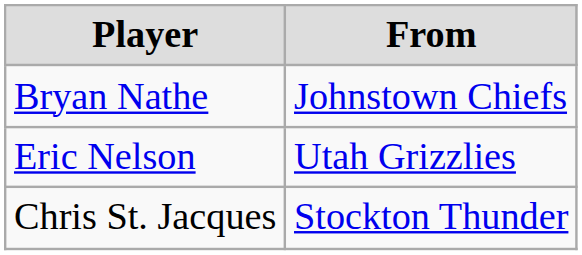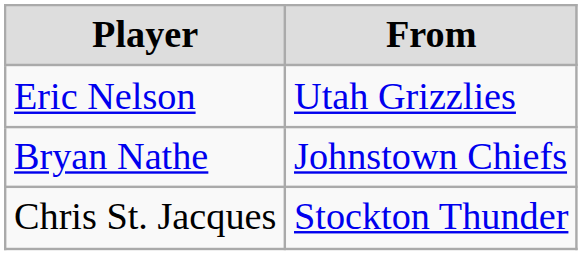rows swapped: Eric Nelson <-> Bryan Nathe
